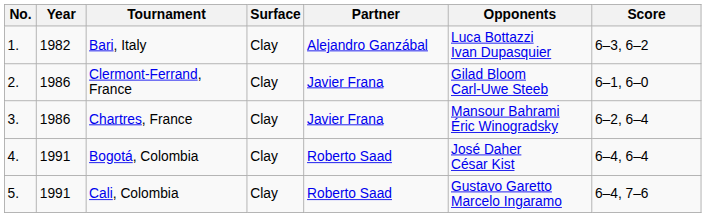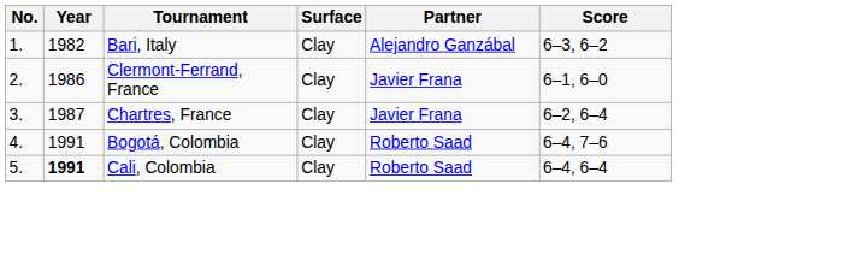- column: Opponents | Luca Bottazzi Ivan Dupasquier | Gilad Bloom Carl-Uwe Steeb | Mansour Bahrami Éric Winogradsky | José Daher César Kist | Gustavo Garetto Marcelo Ingaramo
Chartres, France | Year: 1986 -> 1987
Bogotá, Colombia | Score: 6–4, 6–4 -> 6–4, 7–6
Cali, Colombia | Year: normal -> bold
Cali, Colombia | Score: 6–4, 7–6 -> 6–4, 6–4
